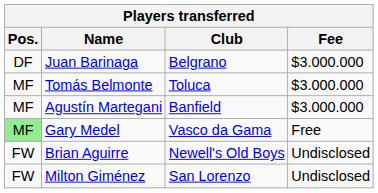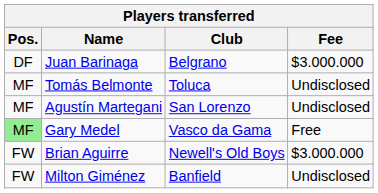Tomás Belmonte | Fee: $3.000.000 -> Undisclosed
Agustín Martegani | Club: Banfield -> San Lorenzo
Agustín Martegani | Fee: $3.000.000 -> Undisclosed
Brian Aguirre | Fee: Undisclosed -> $3.000.000
Milton Giménez | Club: San Lorenzo -> Banfield
